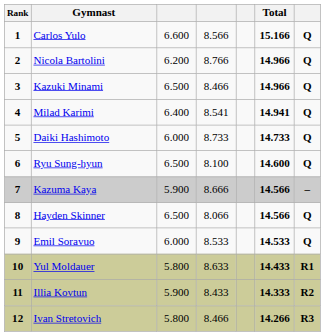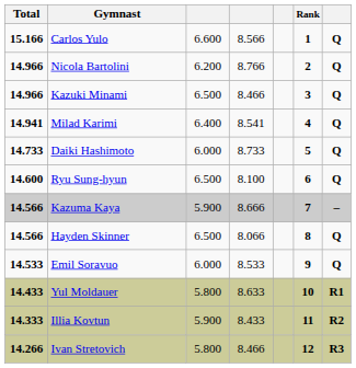columns swapped: Rank <-> Total
